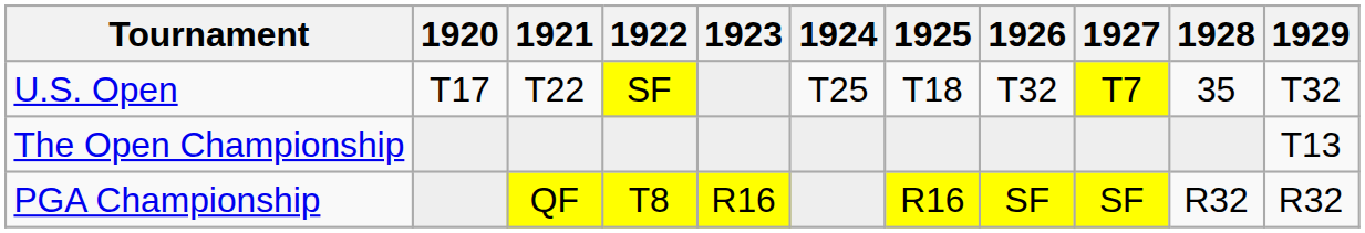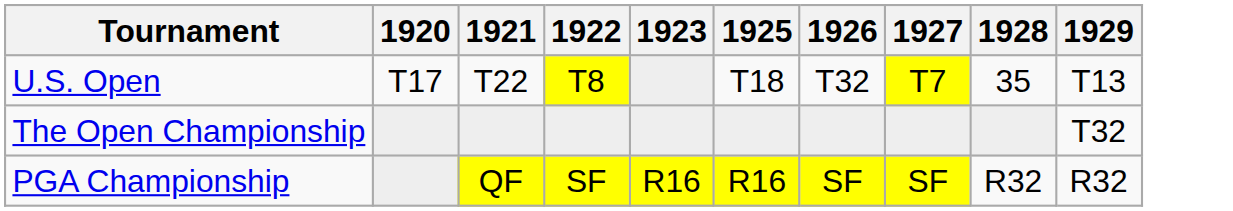- column: 1924 | T25
U.S. Open | 1922: SF -> T8
U.S. Open | 1929: T32 -> T13
The Open Championship | 1929: T13 -> T32
PGA Championship | 1922: T8 -> SF
